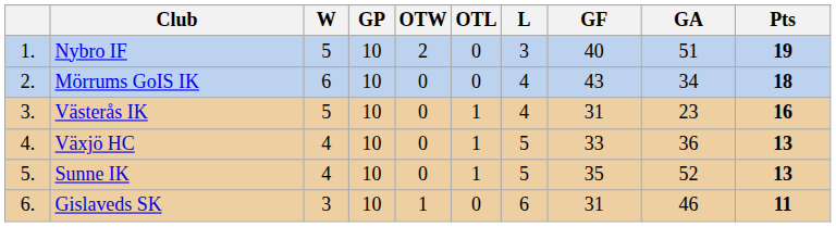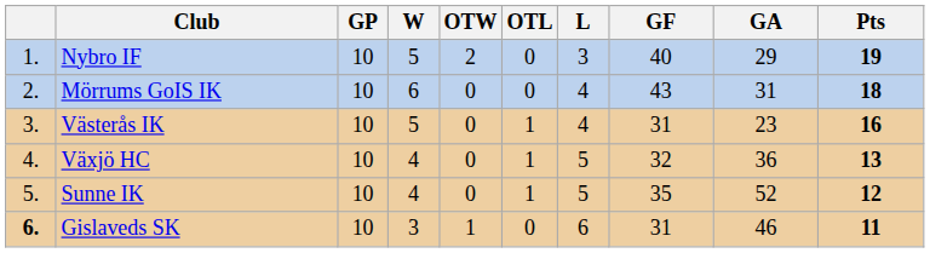columns swapped: GP <-> W
Nybro IF | GA: 51 -> 29
Mörrums GoIS IK | GA: 34 -> 31
Växjö HC | GF: 33 -> 32
Sunne IK | Pts: 13 -> 12
Gislaveds SK | column 1: normal -> bold
